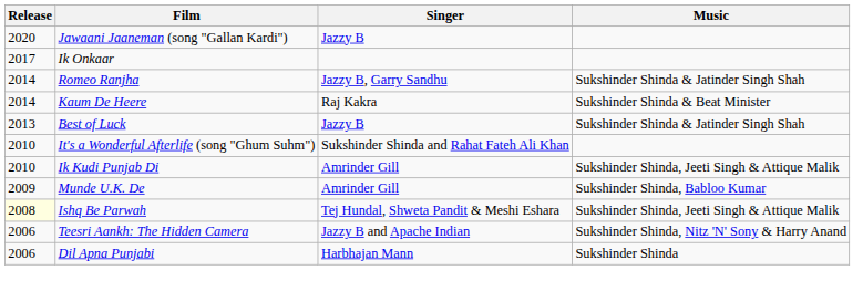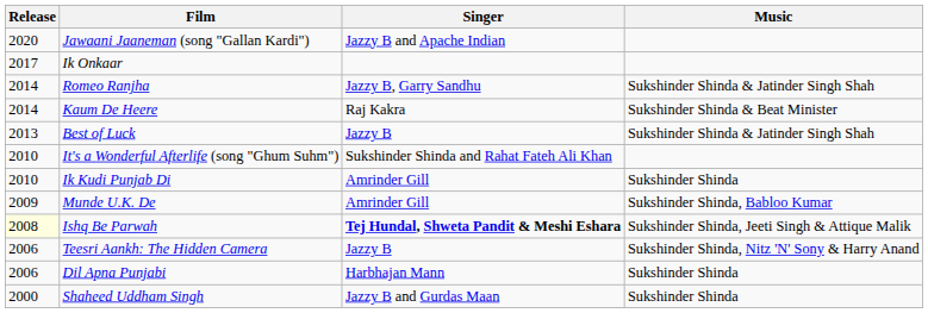Jawaani Jaaneman (song "Gallan Kardi") | Singer: Jazzy B -> Jazzy B and Apache Indian
Ik Kudi Punjab Di | Music: Sukshinder Shinda, Jeeti Singh & Attique Malik -> Sukshinder Shinda
Ishq Be Parwah | Singer: normal -> bold
Teesri Aankh: The Hidden Camera | Singer: Jazzy B and Apache Indian -> Jazzy B
+ row: 2000 | Shaheed Uddham Singh | Jazzy B and Gurdas Maan | Sukshinder Shinda
